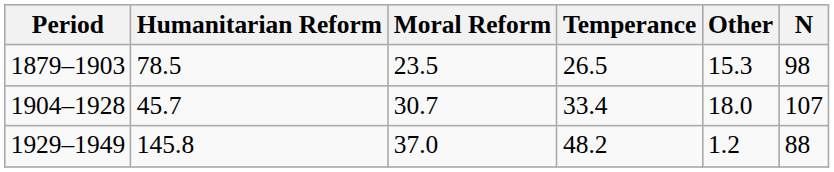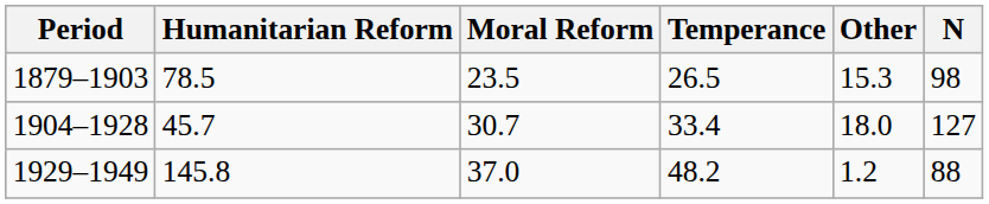1904–1928 | N: 107 -> 127
